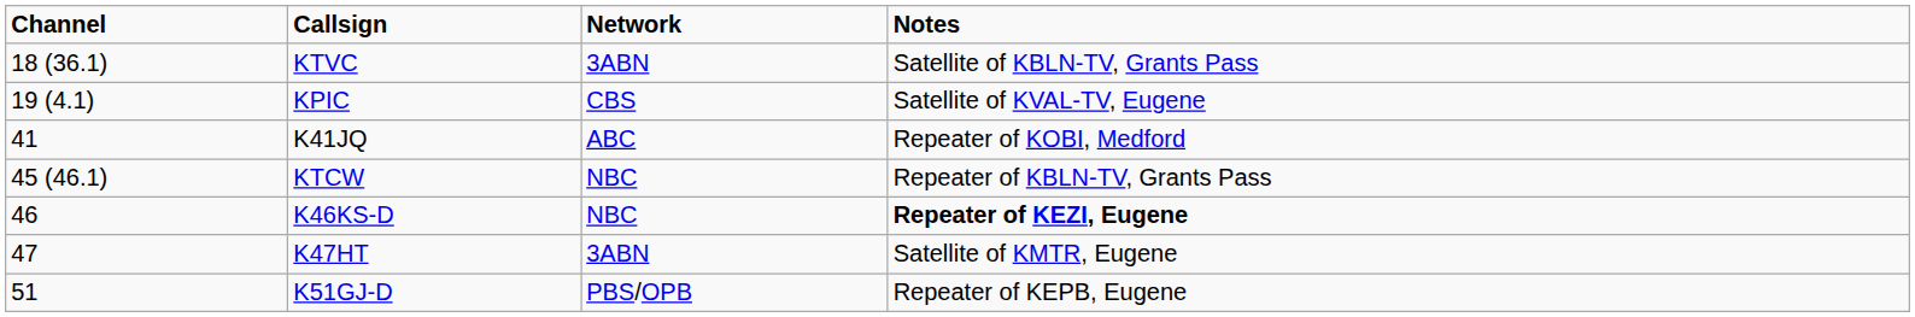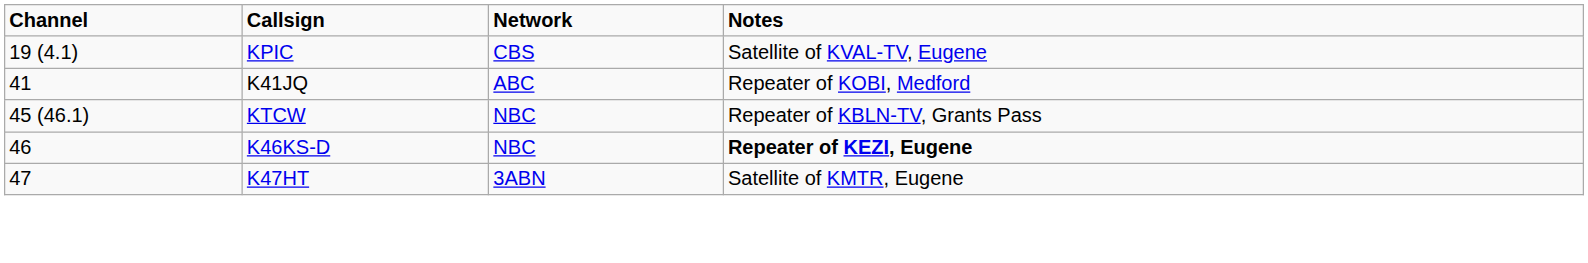- row: 18 (36.1) | KTVC | 3ABN | Satellite of KBLN-TV, Grants Pass
- row: 51 | K51GJ-D | PBS/OPB | Repeater of KEPB, Eugene
